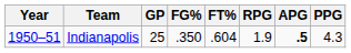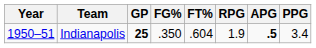Indianapolis | GP: normal -> bold
Indianapolis | PPG: 4.3 -> 3.4
